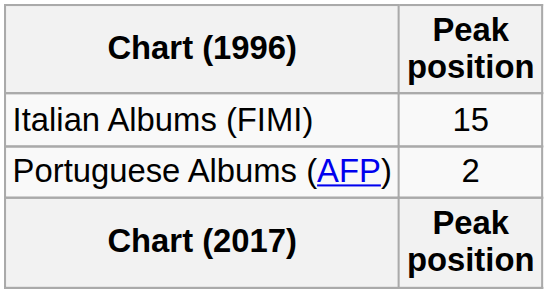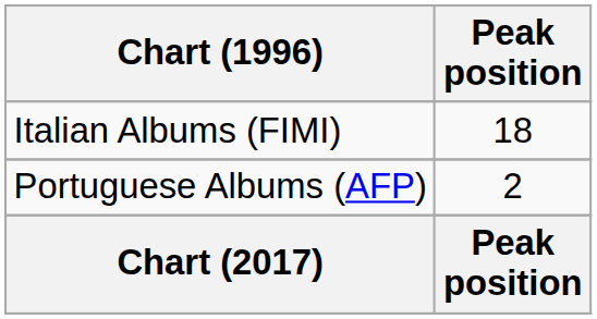Italian Albums (FIMI) | Peak position: 15 -> 18
